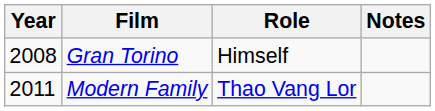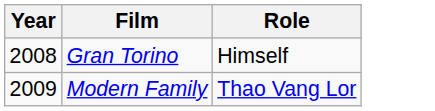- column: Notes
Modern Family | Year: 2011 -> 2009
